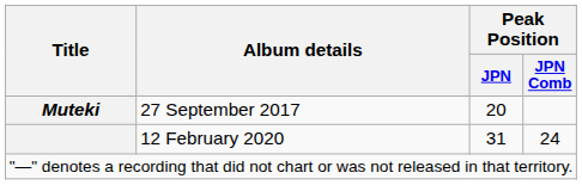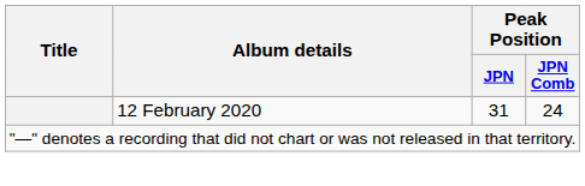- row: Muteki | 27 September 2017 | 20
